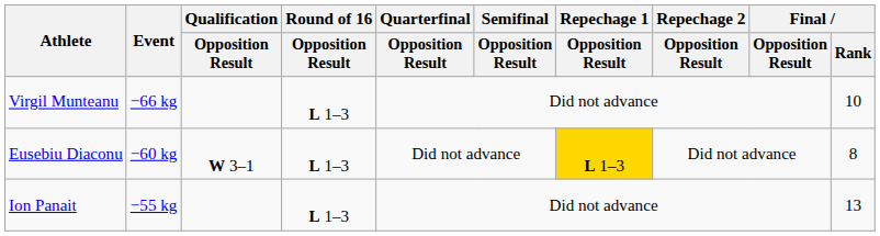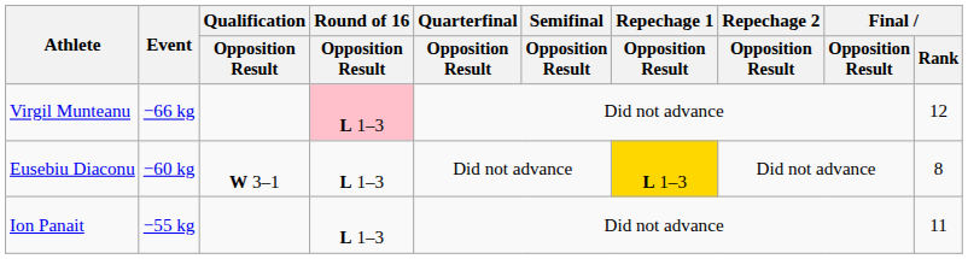Virgil Munteanu | Round of 16 / Opposition Result: no background -> pink background
Virgil Munteanu | Final / Rank: 10 -> 12
Ion Panait | Final / Rank: 13 -> 11
